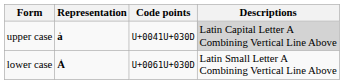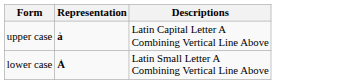- column: Code points | U+0041U+030D | U+0061U+030D
upper case | Descriptions: lightgrey background -> no background
